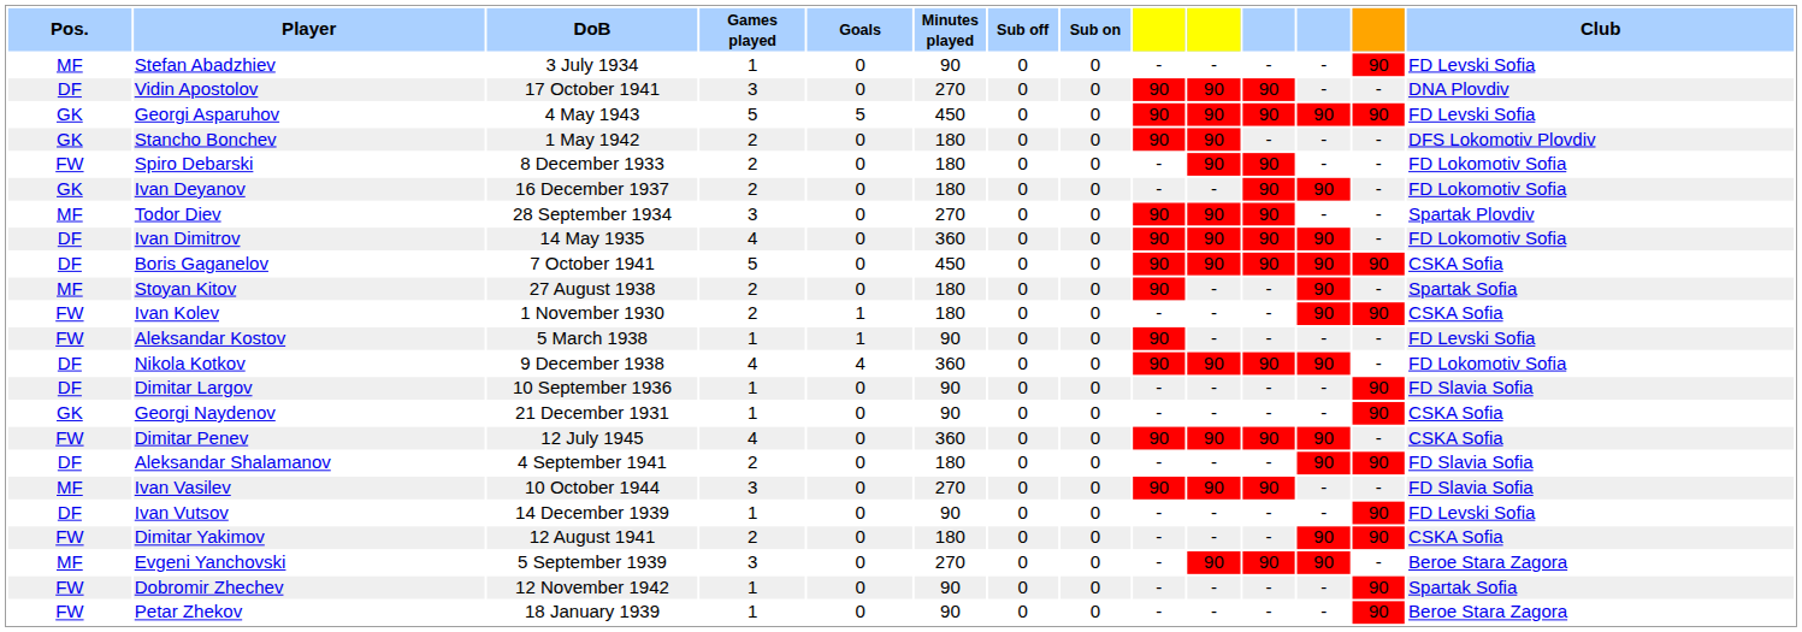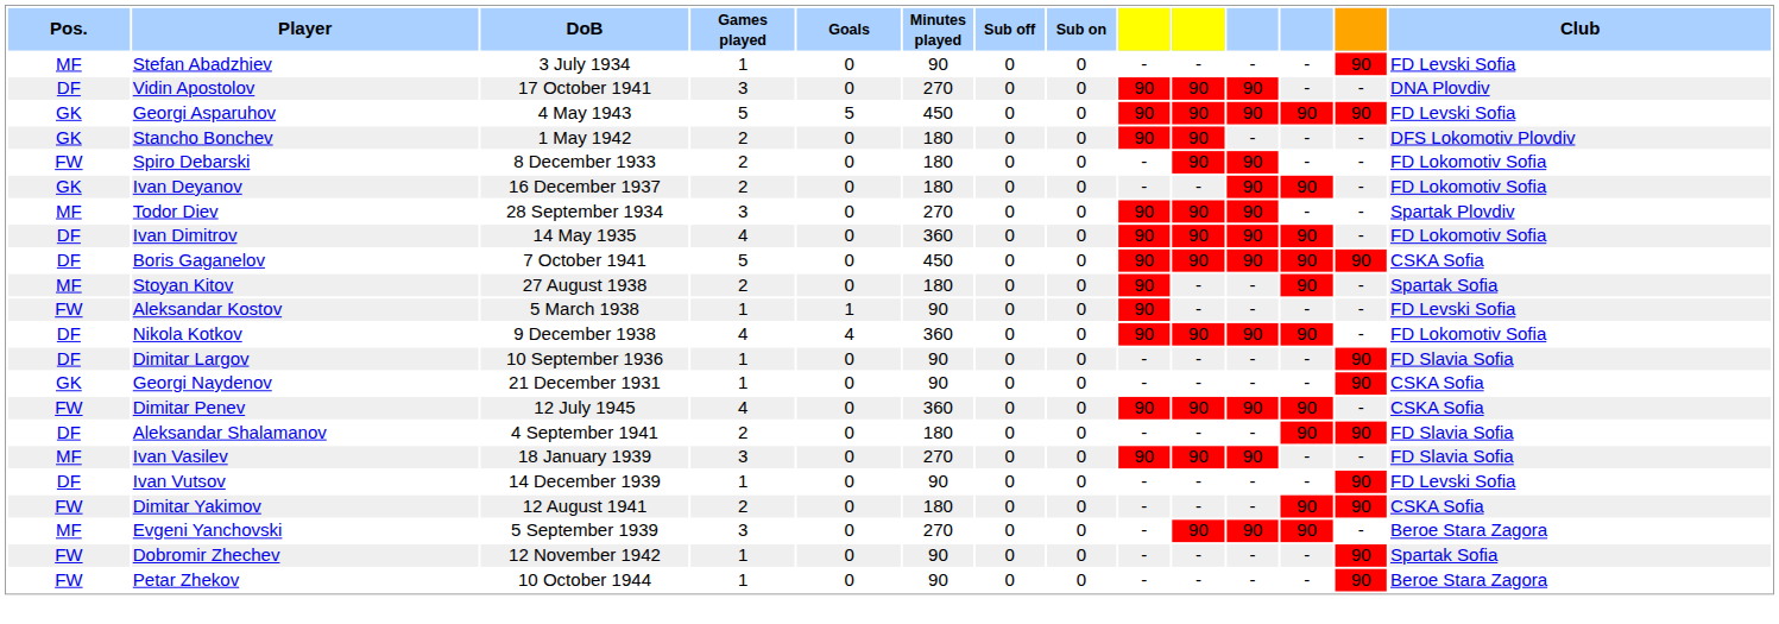- row: FW | Ivan Kolev | 1 November 1930 | 2 | 1 | 180 | 0 | 0 | - | - | - | 90 | 90 | CSKA Sofia
Ivan Vasilev | DoB: 10 October 1944 -> 18 January 1939
Petar Zhekov | DoB: 18 January 1939 -> 10 October 1944
